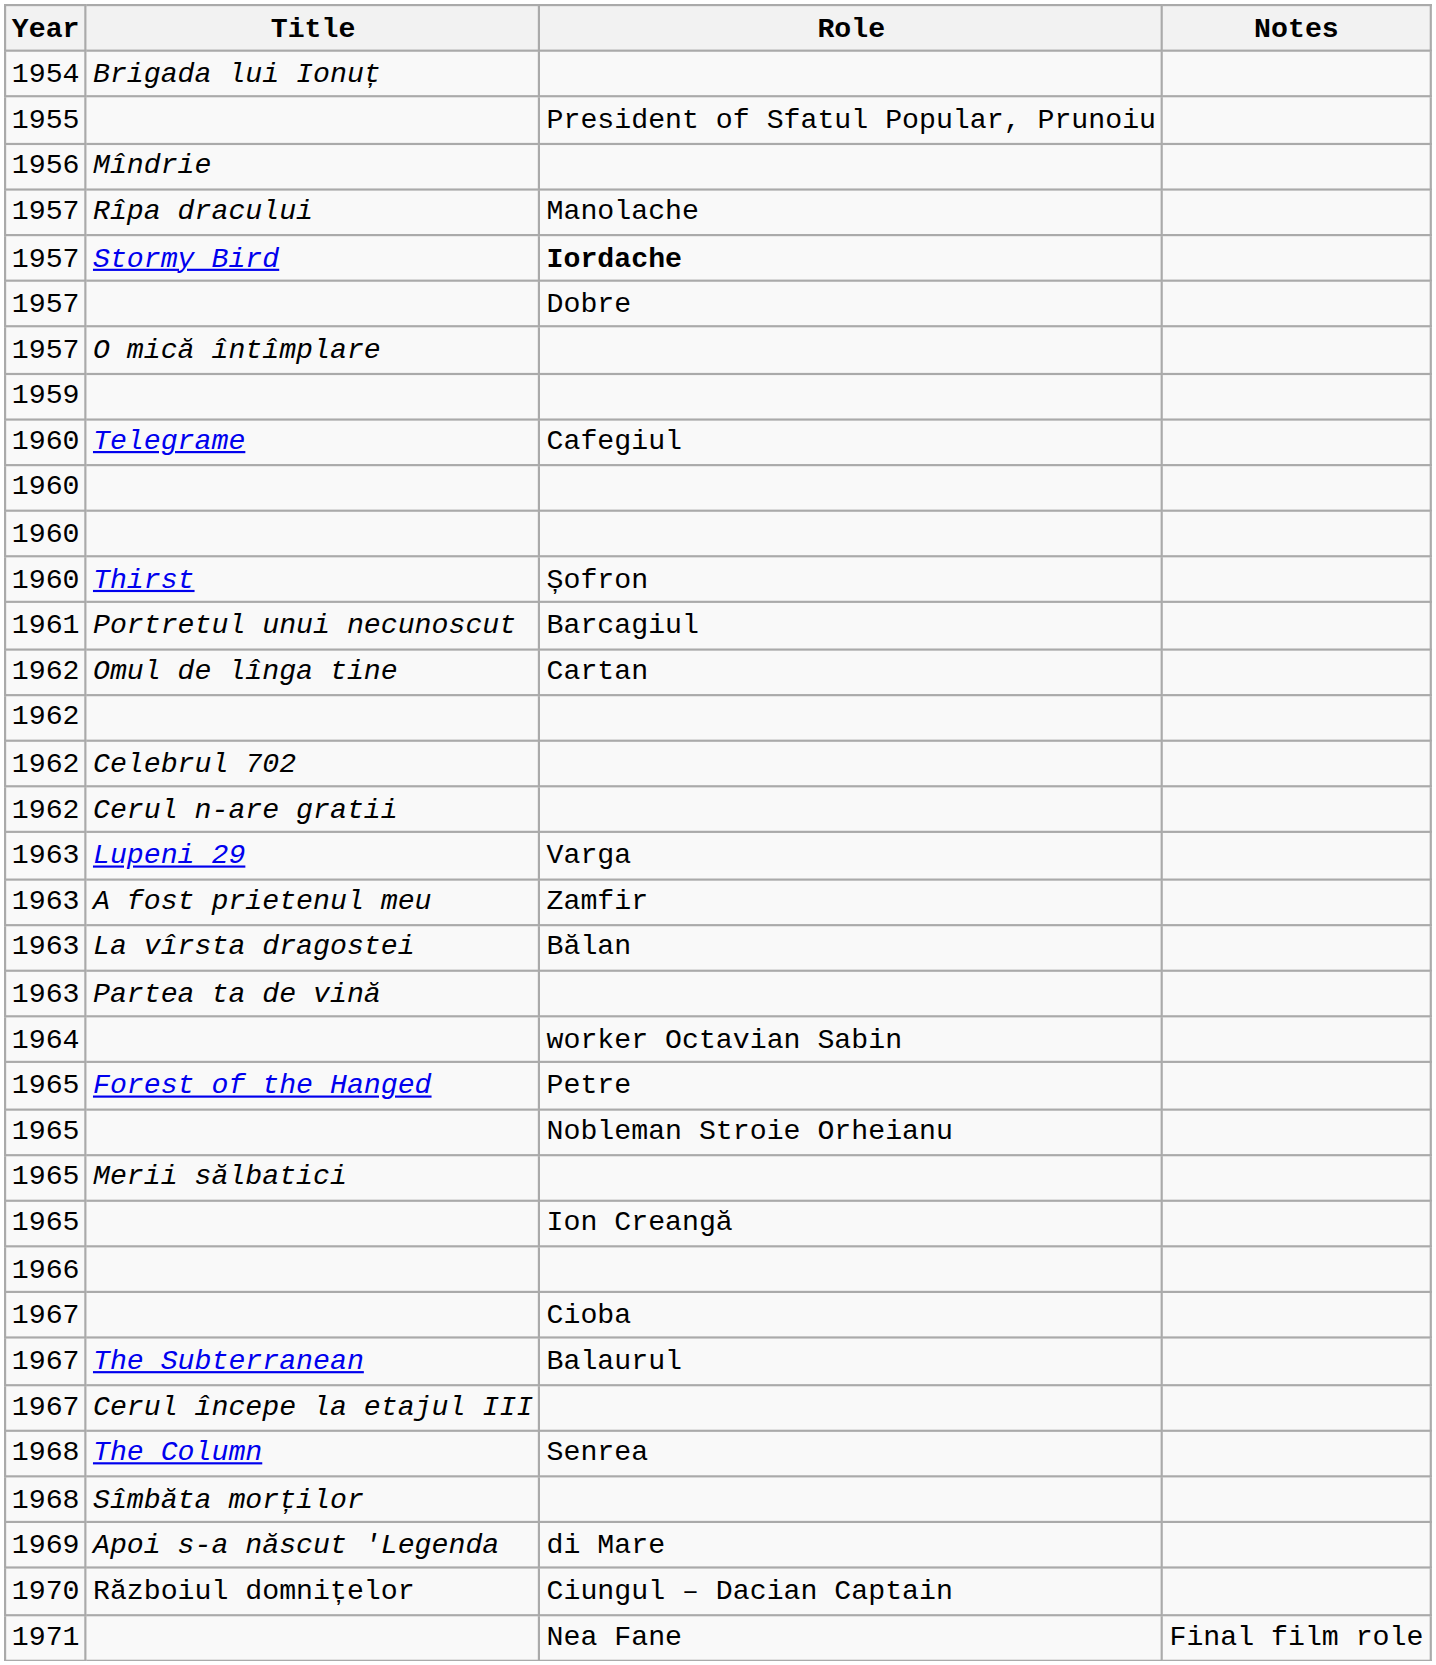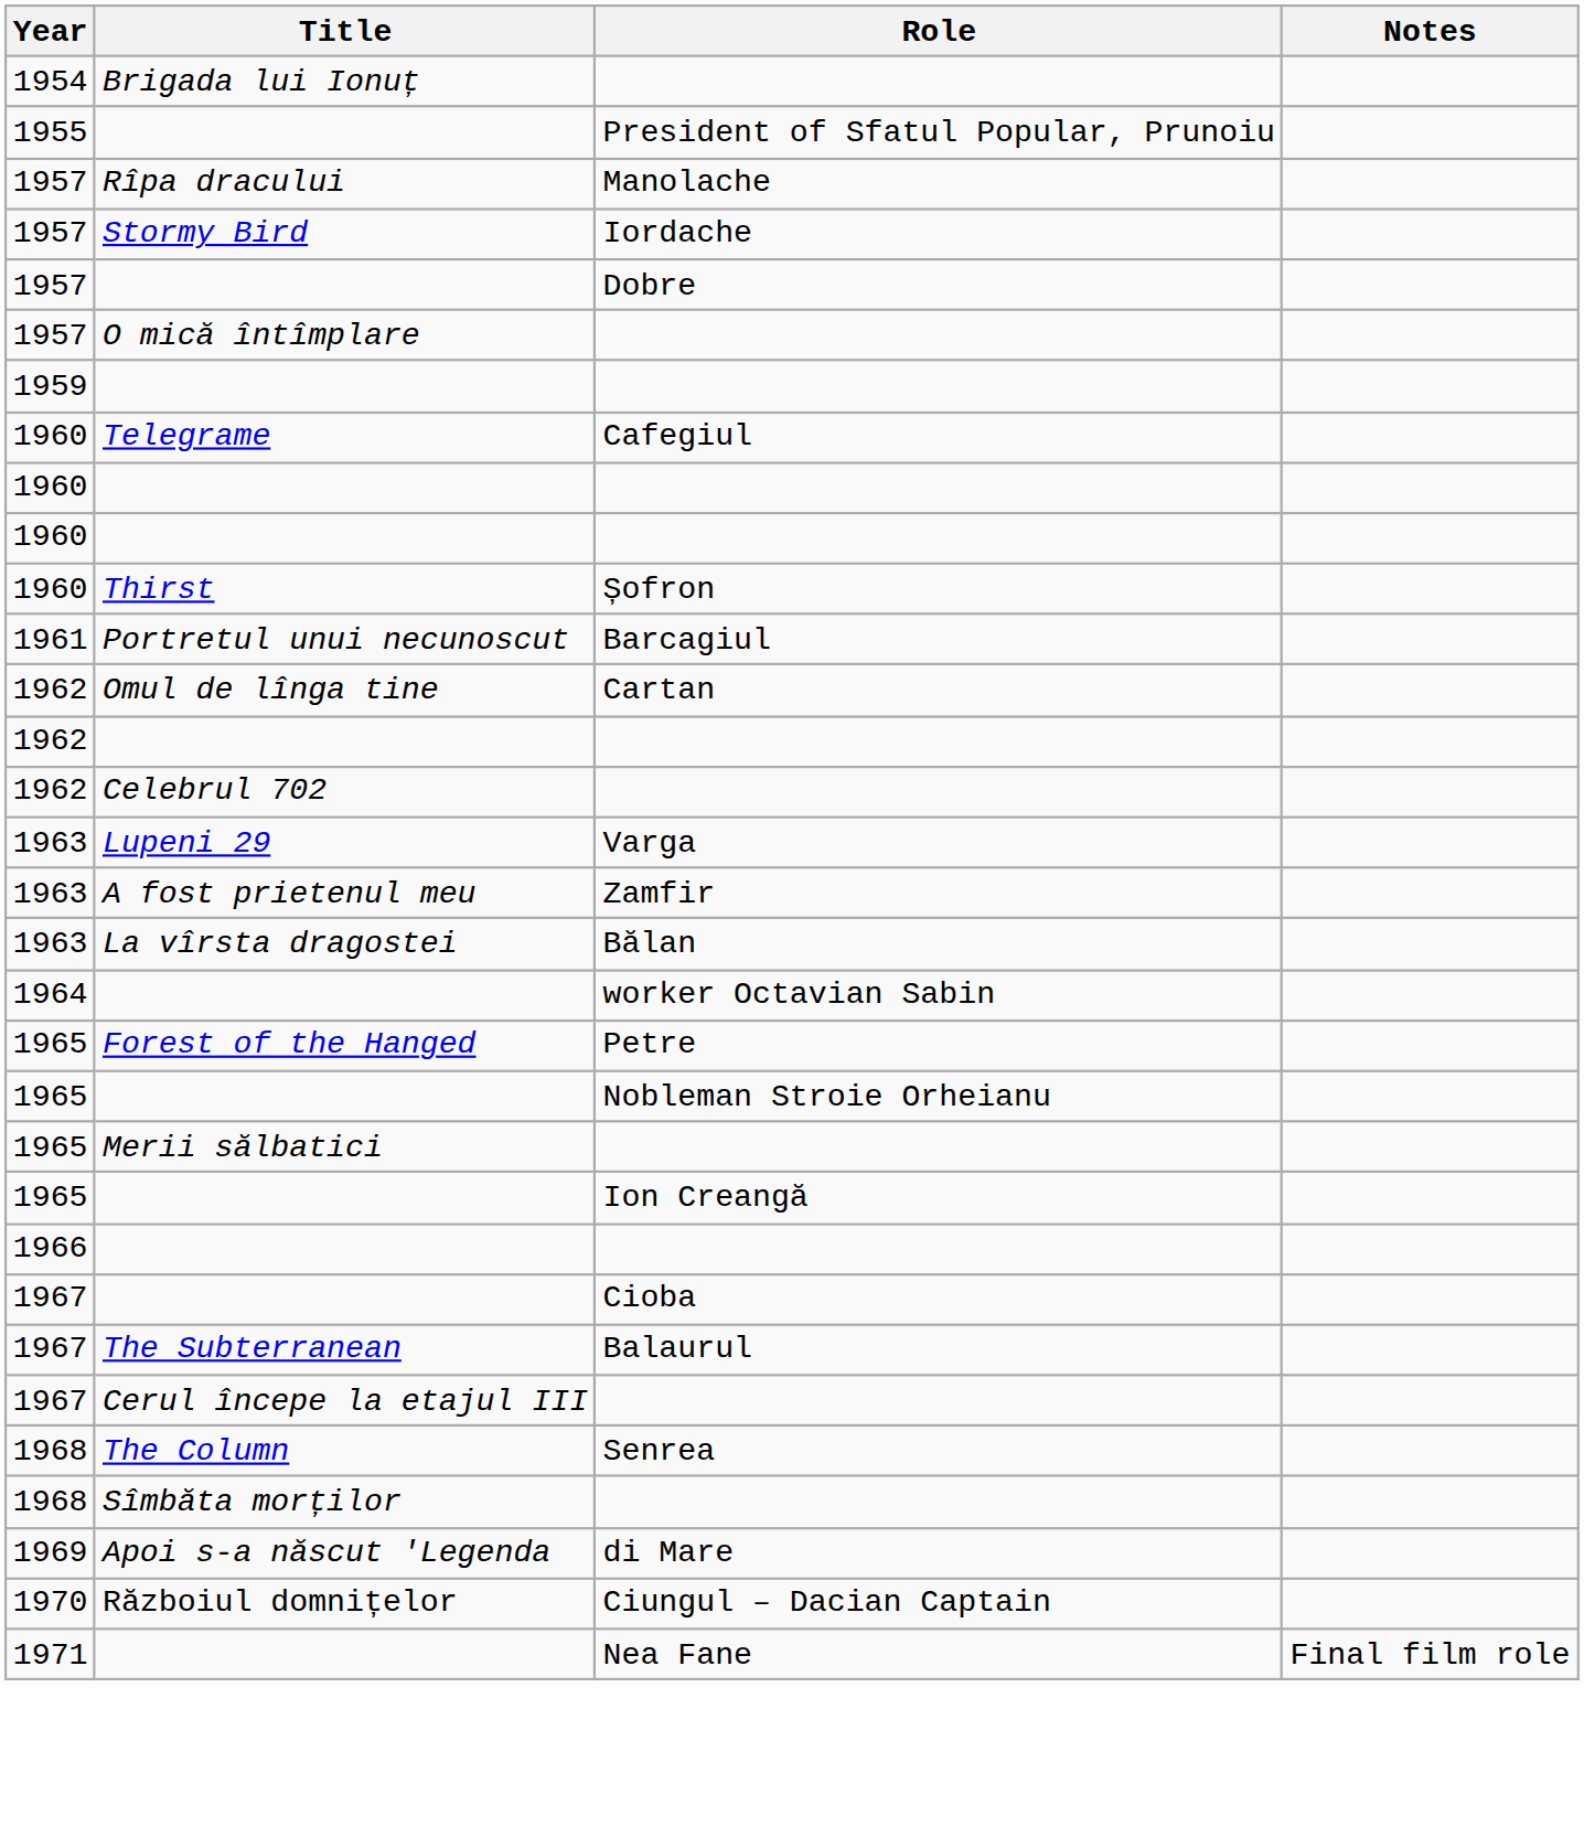- row: 1956 | Mîndrie
Stormy Bird | Role: bold -> normal
- row: 1962 | Cerul n-are gratii
- row: 1963 | Partea ta de vină
